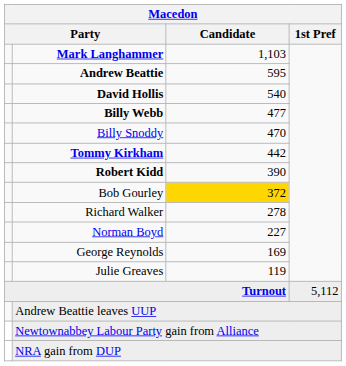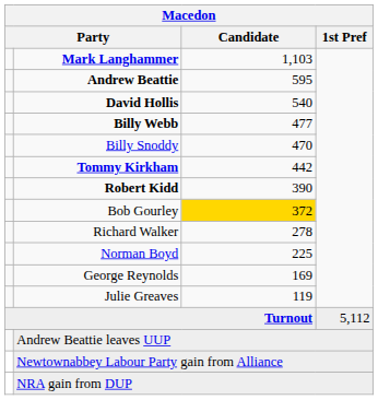Norman Boyd | Candidate: 227 -> 225
